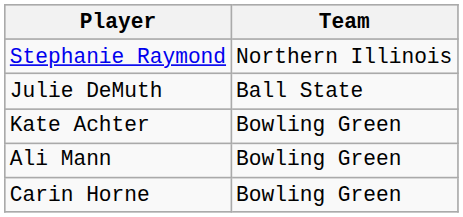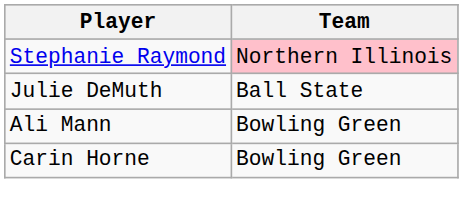Stephanie Raymond | Team: no background -> pink background
- row: Kate Achter | Bowling Green
